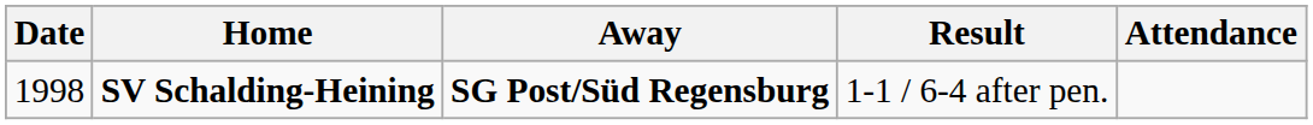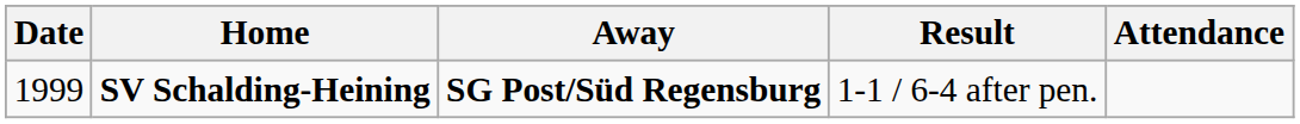SV Schalding-Heining | Date: 1998 -> 1999
